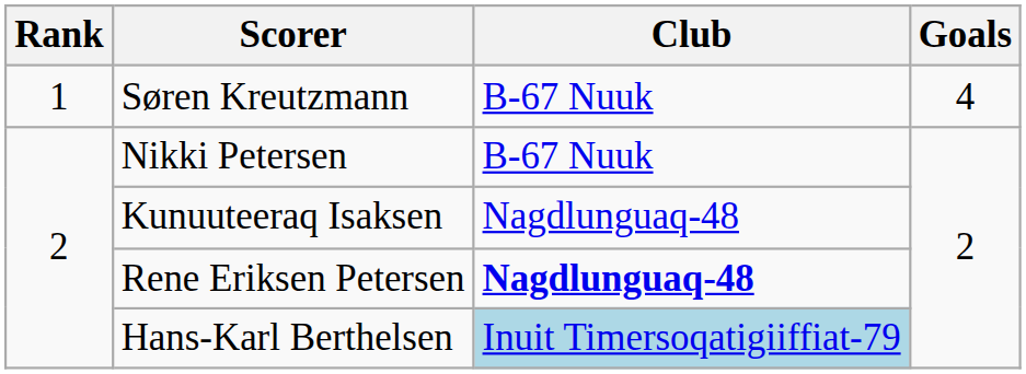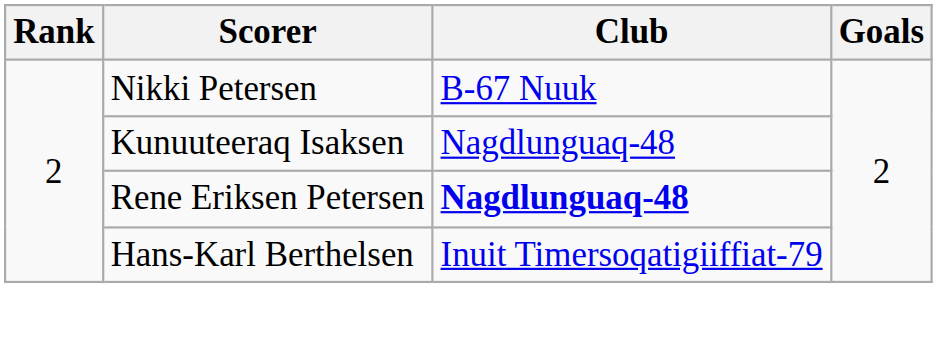- row: 1 | Søren Kreutzmann | B-67 Nuuk | 4
Hans-Karl Berthelsen | Club: lightblue background -> no background
